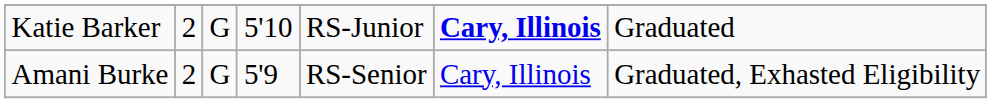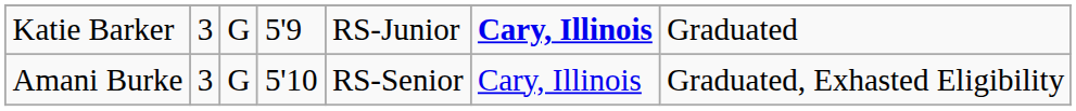Katie Barker | column 2: 2 -> 3
Katie Barker | column 4: 5'10 -> 5'9
Amani Burke | column 2: 2 -> 3
Amani Burke | column 4: 5'9 -> 5'10
